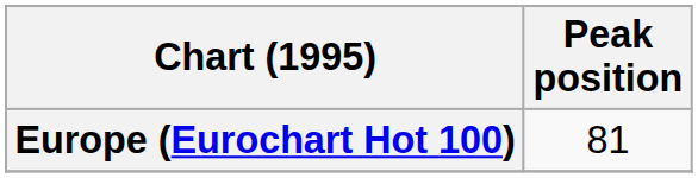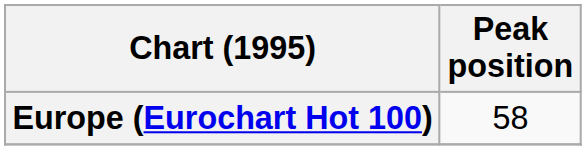Europe (Eurochart Hot 100) | Peak position: 81 -> 58
